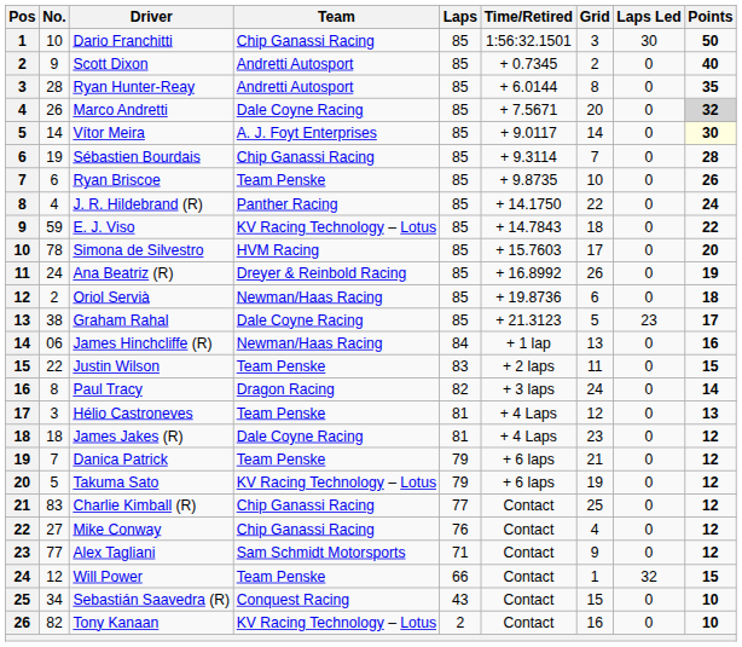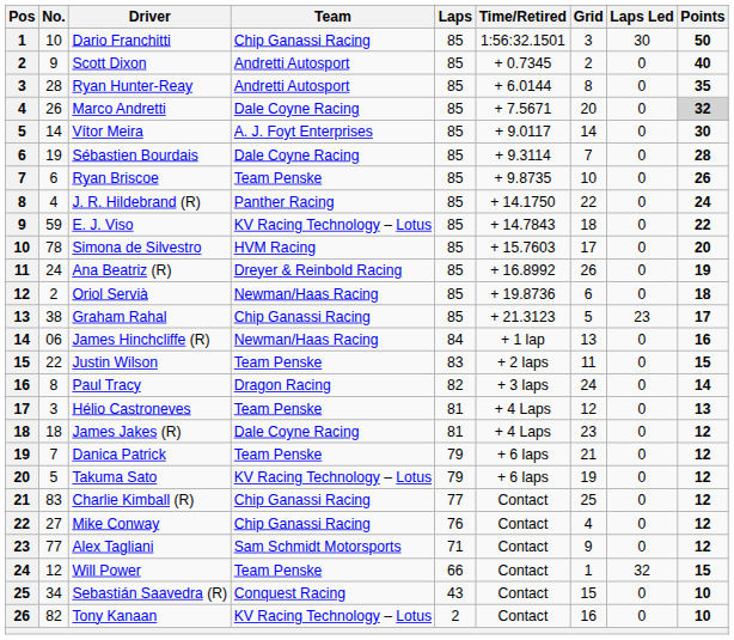Vítor Meira | Points: lightyellow background -> no background
Sébastien Bourdais | Team: Chip Ganassi Racing -> Dale Coyne Racing
Graham Rahal | Team: Dale Coyne Racing -> Chip Ganassi Racing
